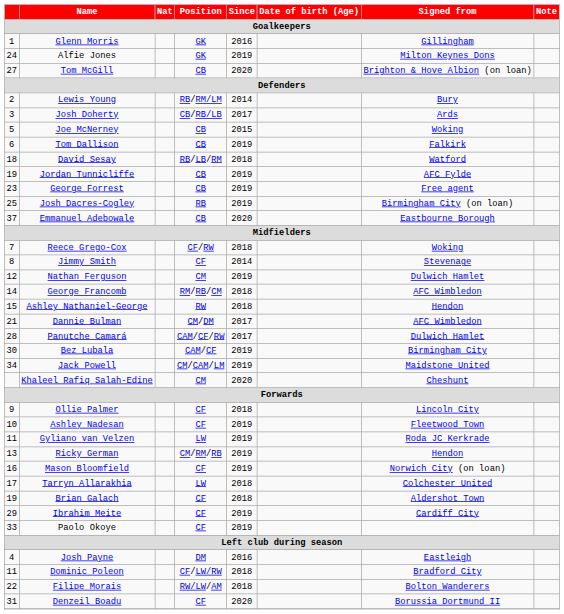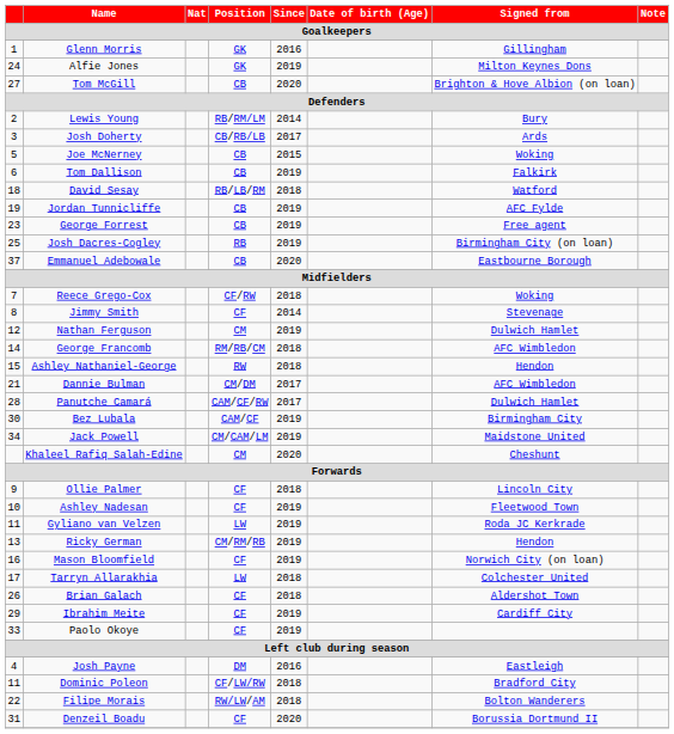Brian Galach | column 1: 19 -> 26
